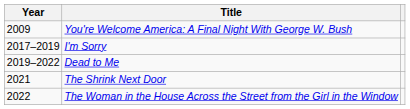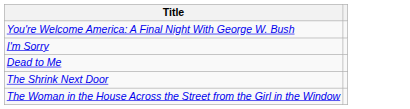- column: Year | 2009 | 2017–2019 | 2019–2022 | 2021 | 2022
